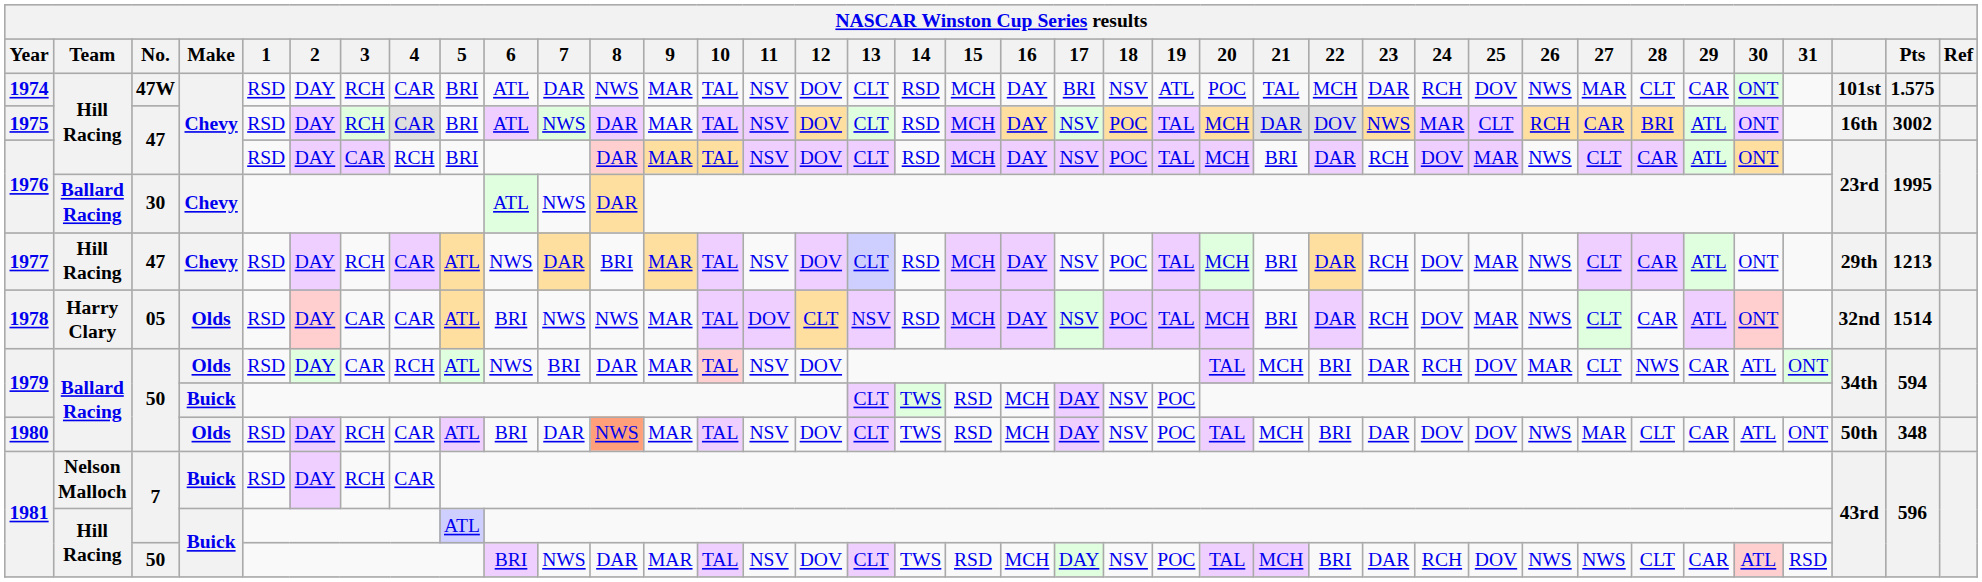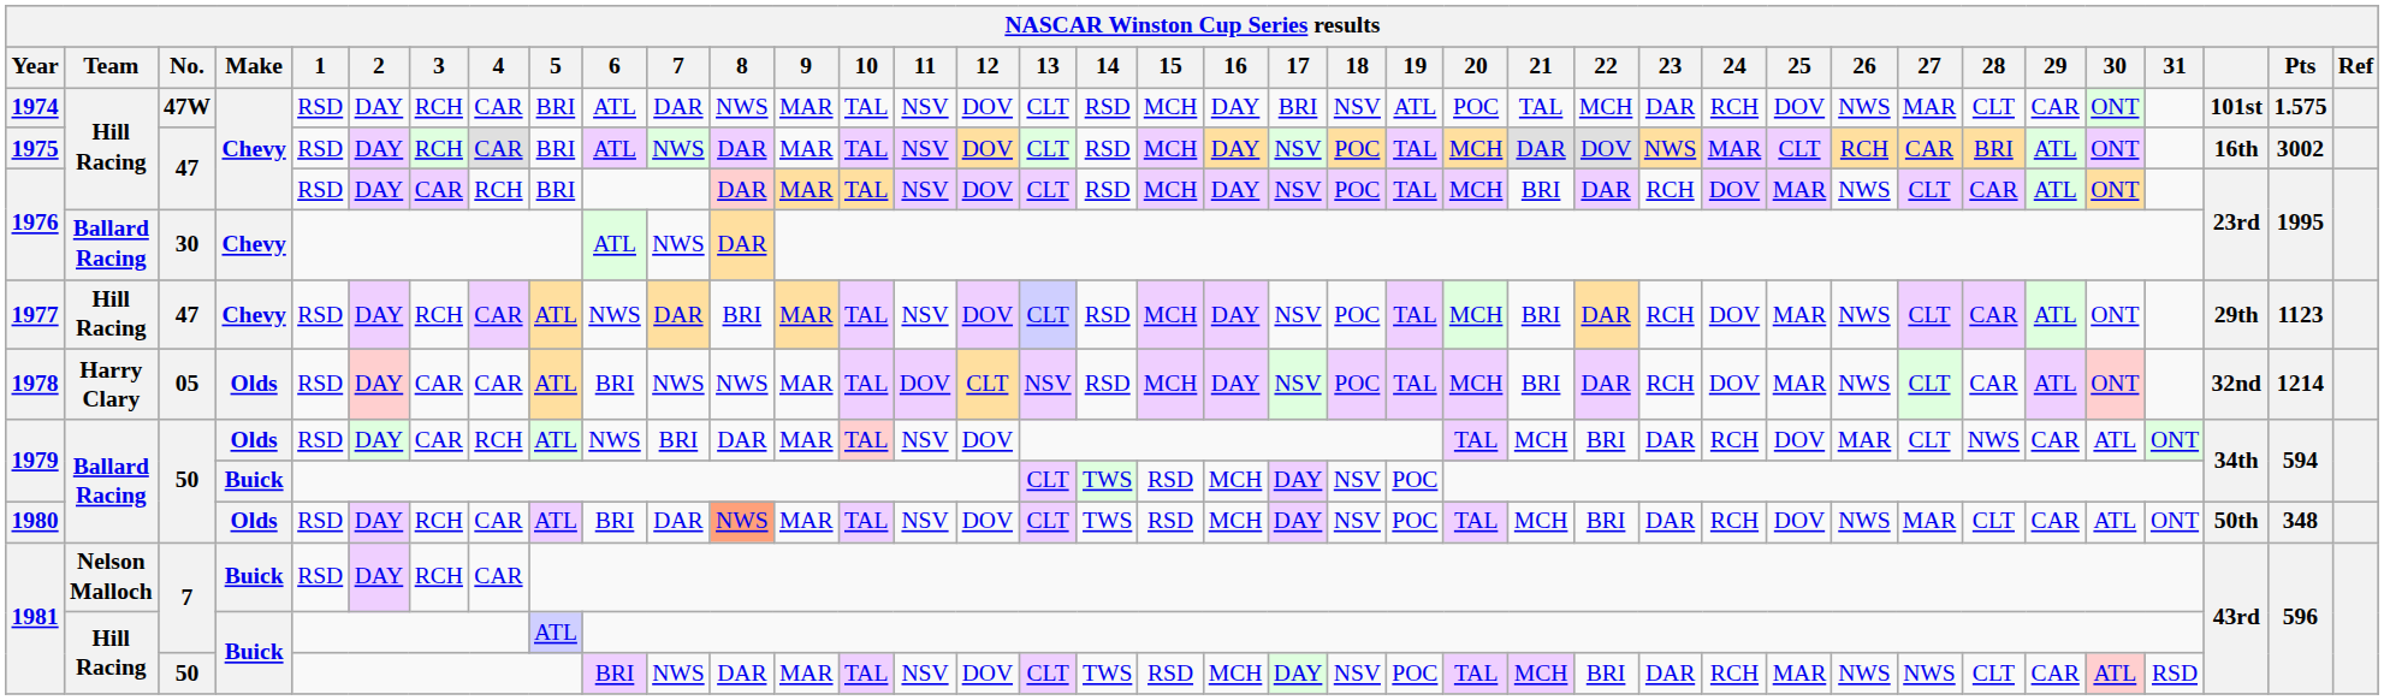1977 | Pts: 1213 -> 1123
1978 | Pts: 1514 -> 1214
1980 | 24: DOV -> RCH
1981 / 50 | 25: DOV -> MAR
